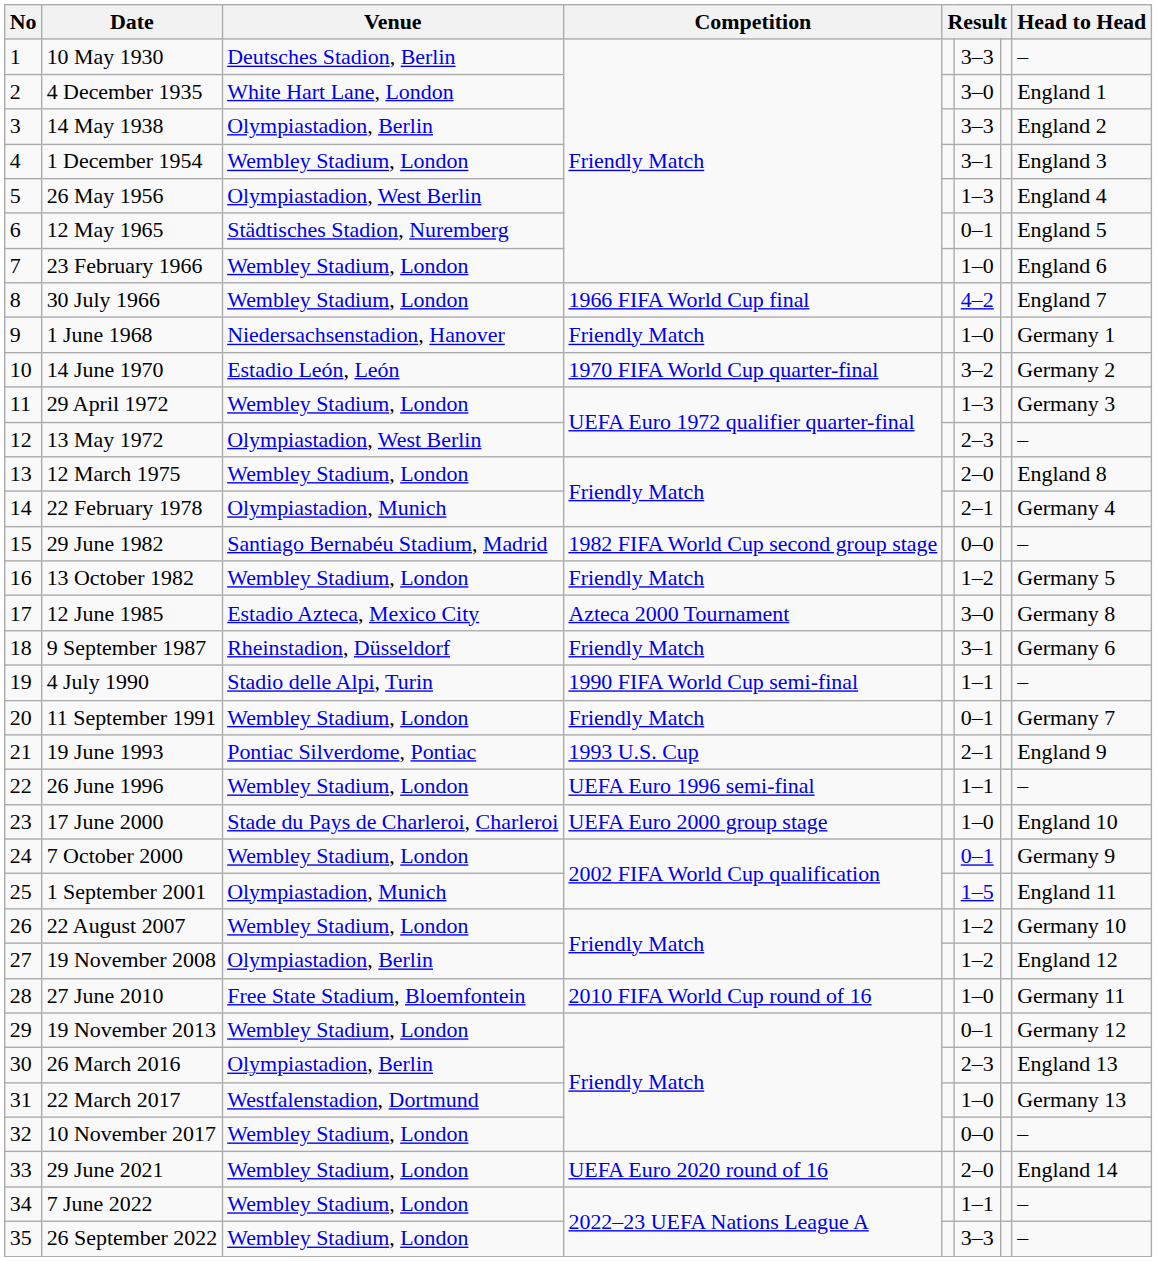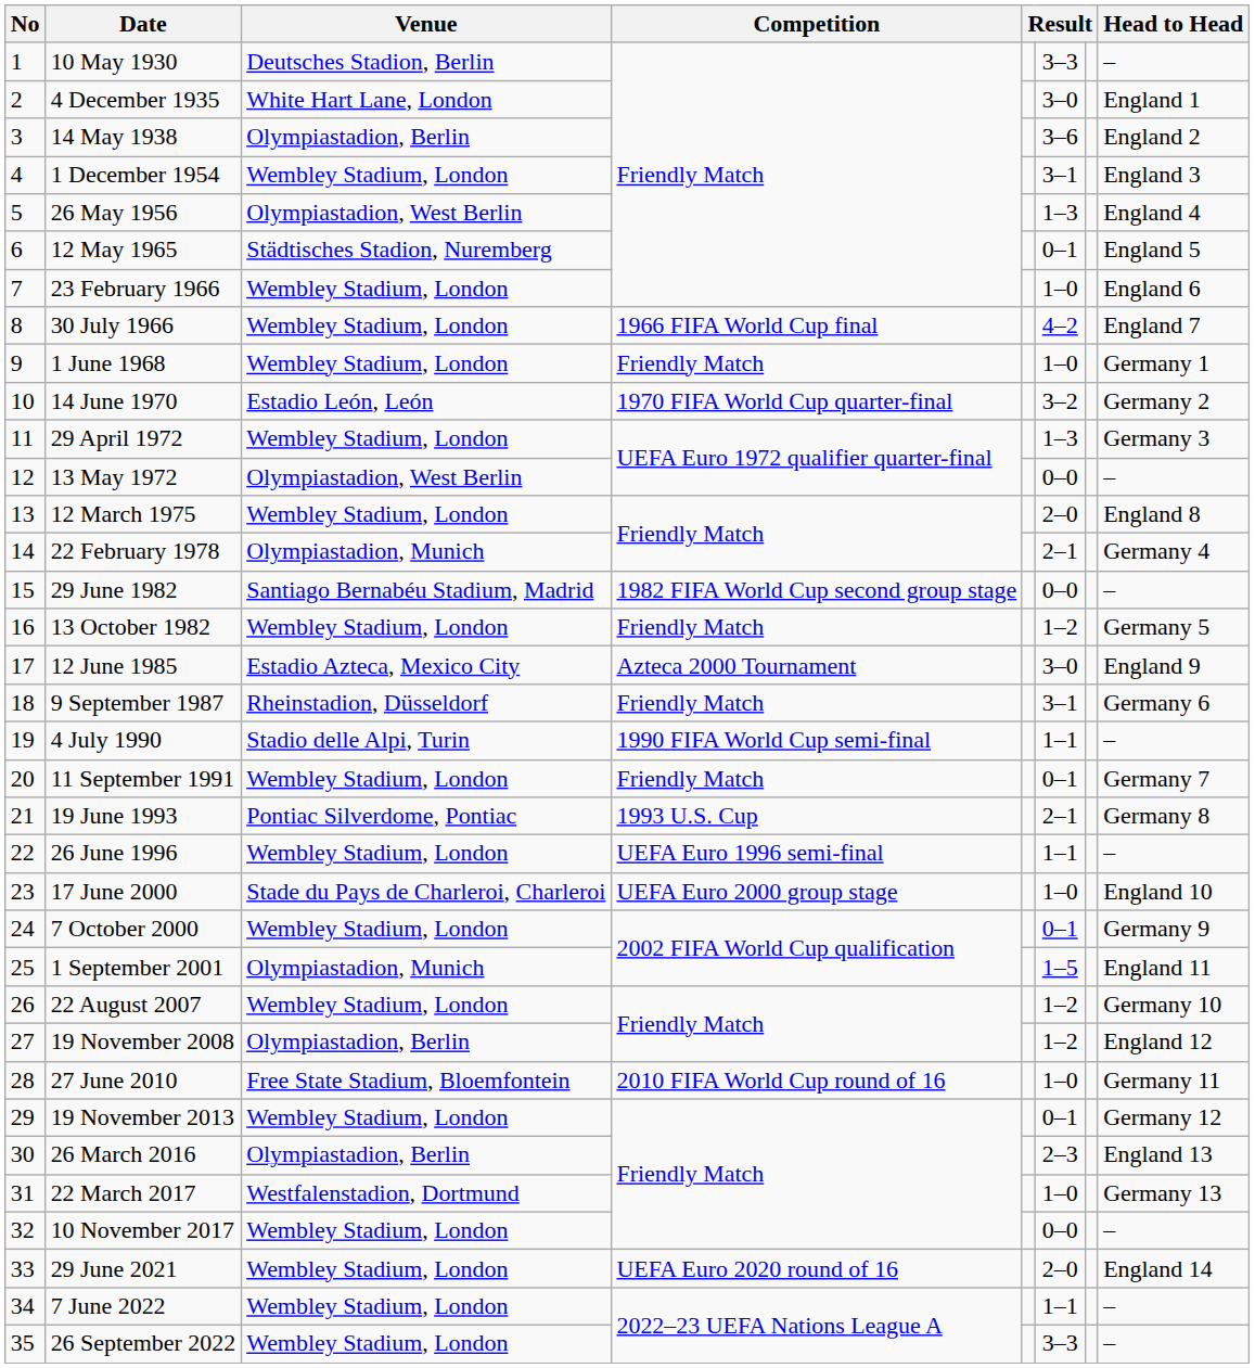14 May 1938 | column 6: 3–3 -> 3–6
1 June 1968 | Venue: Niedersachsenstadion, Hanover -> Wembley Stadium, London
13 May 1972 | column 6: 2–3 -> 0–0
12 June 1985 | Head to Head: Germany 8 -> England 9
19 June 1993 | Head to Head: England 9 -> Germany 8
